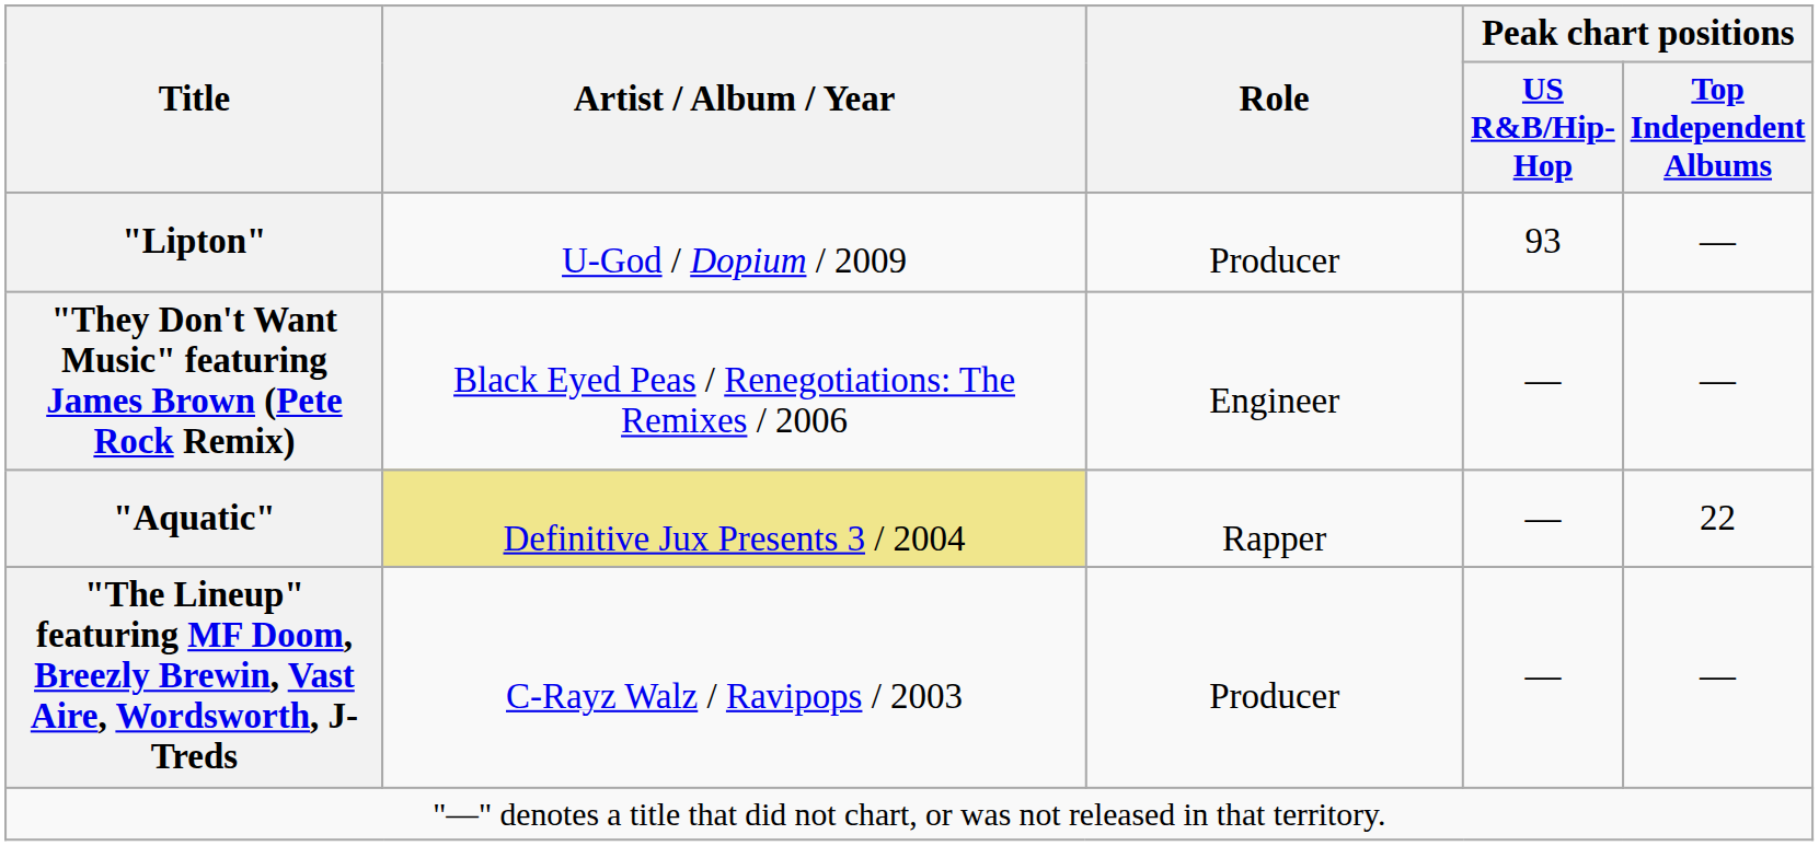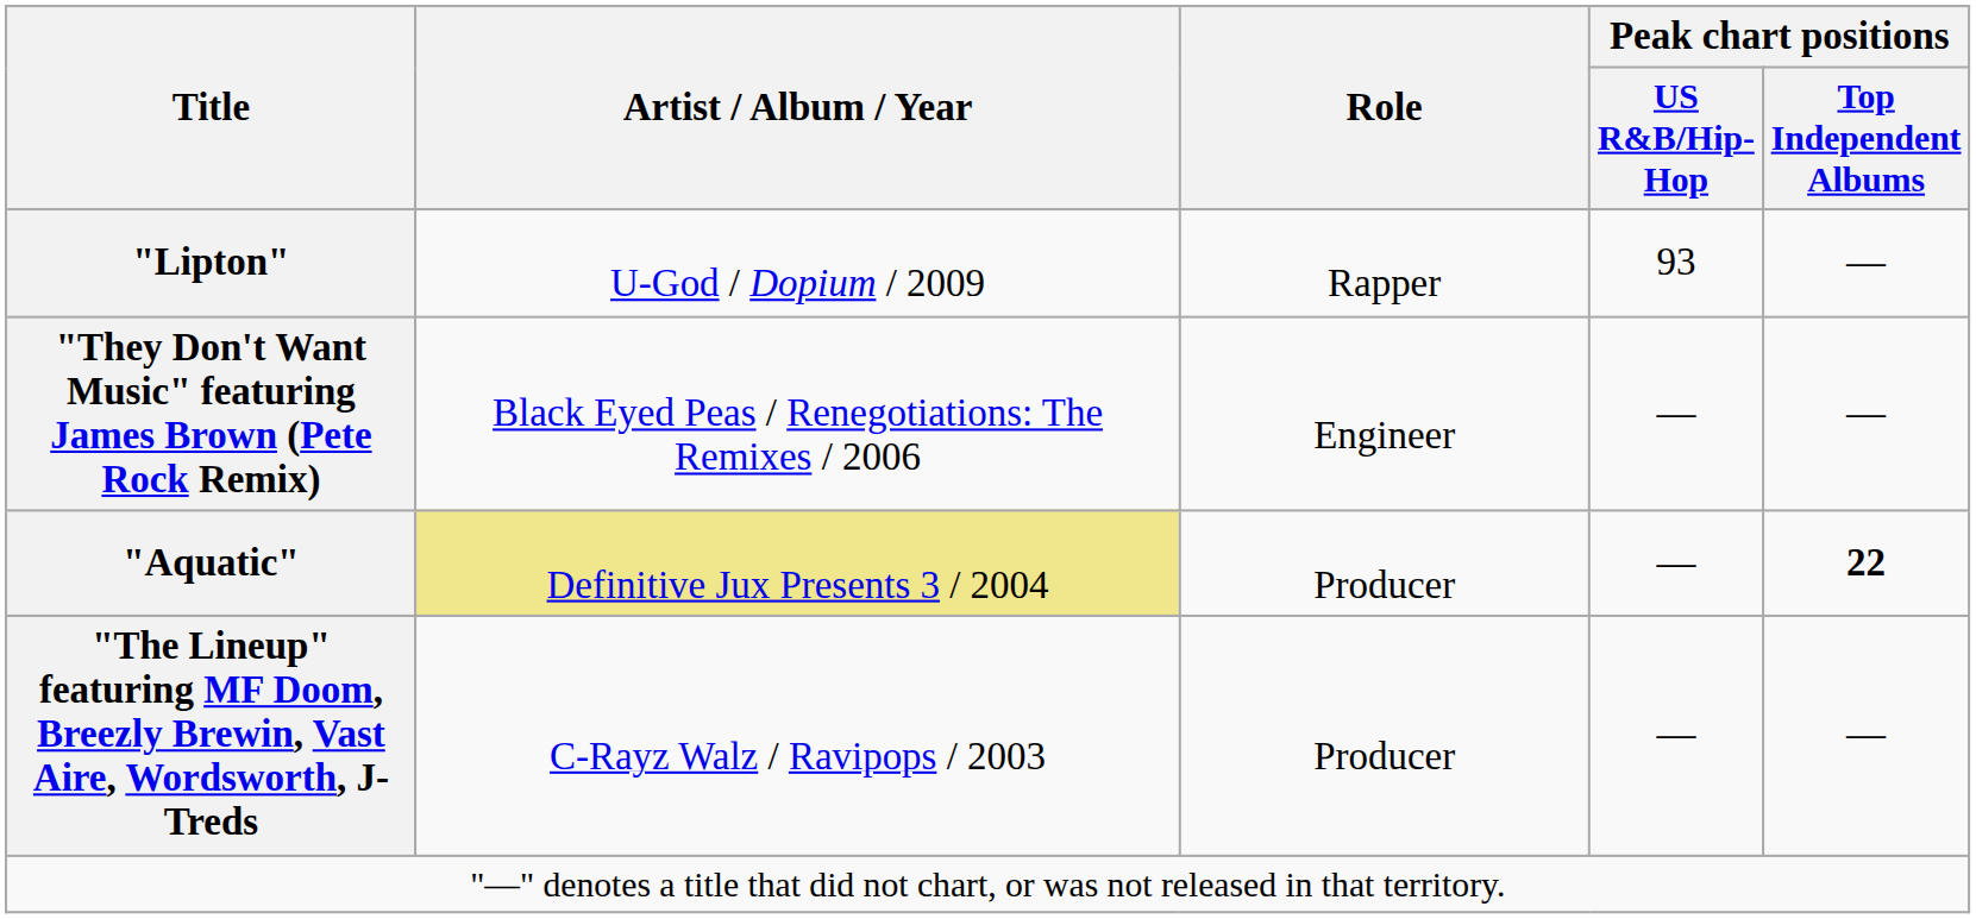"Lipton" | Role: Producer -> Rapper
"Aquatic" | Role: Rapper -> Producer
"Aquatic" | Peak chart positions / Top Independent Albums: normal -> bold
